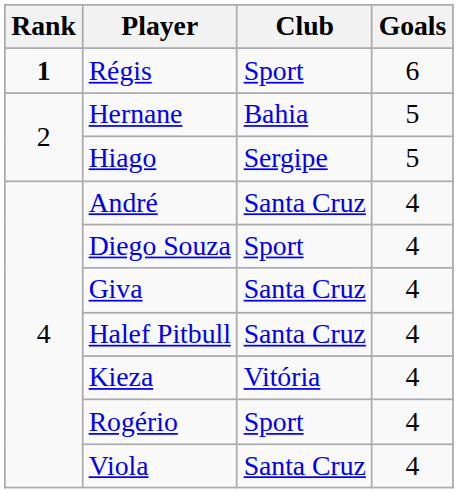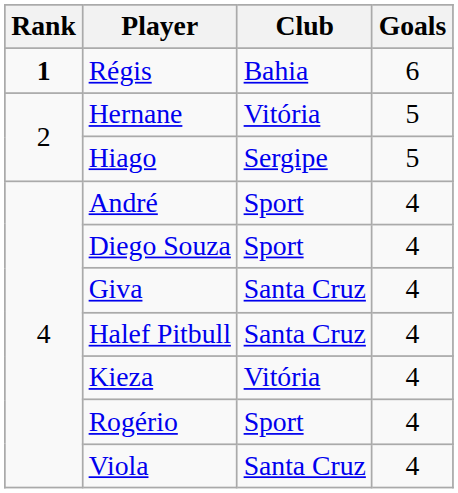Régis | Club: Sport -> Bahia
Hernane | Club: Bahia -> Vitória
André | Club: Santa Cruz -> Sport
